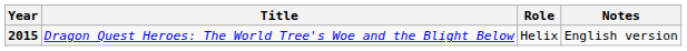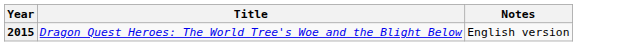- column: Role | Helix
